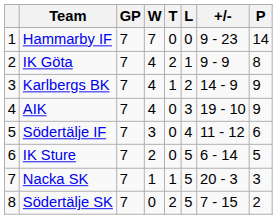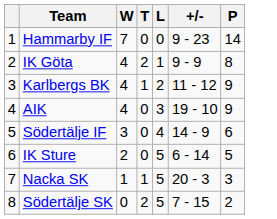- column: GP | 7 | 7 | 7 | 7 | 7 | 7 | 7 | 7
Karlbergs BK | +/-: 14 - 9 -> 11 - 12
Södertälje IF | +/-: 11 - 12 -> 14 - 9
